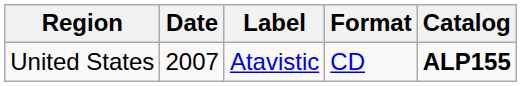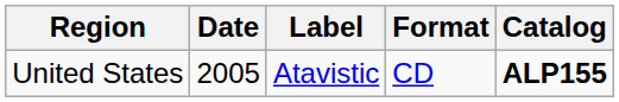United States | Date: 2007 -> 2005
